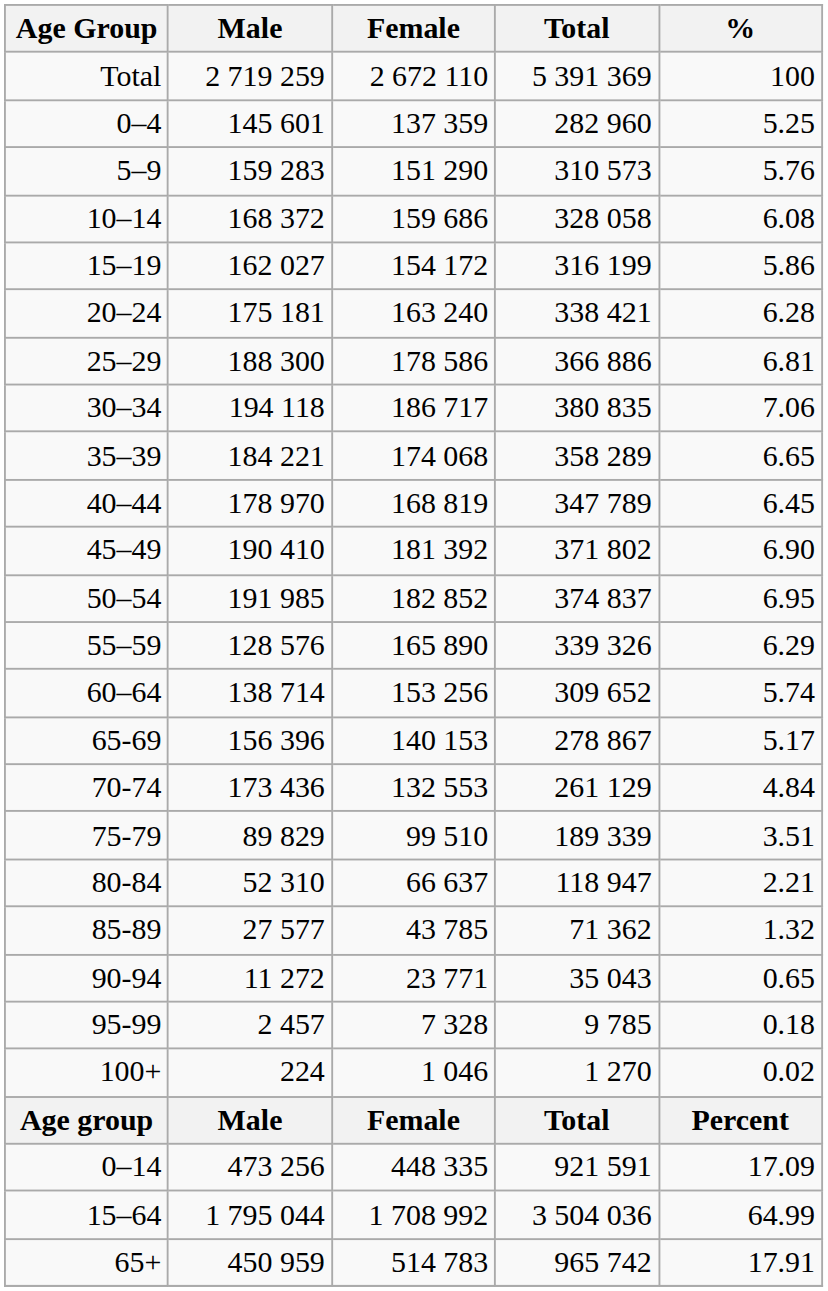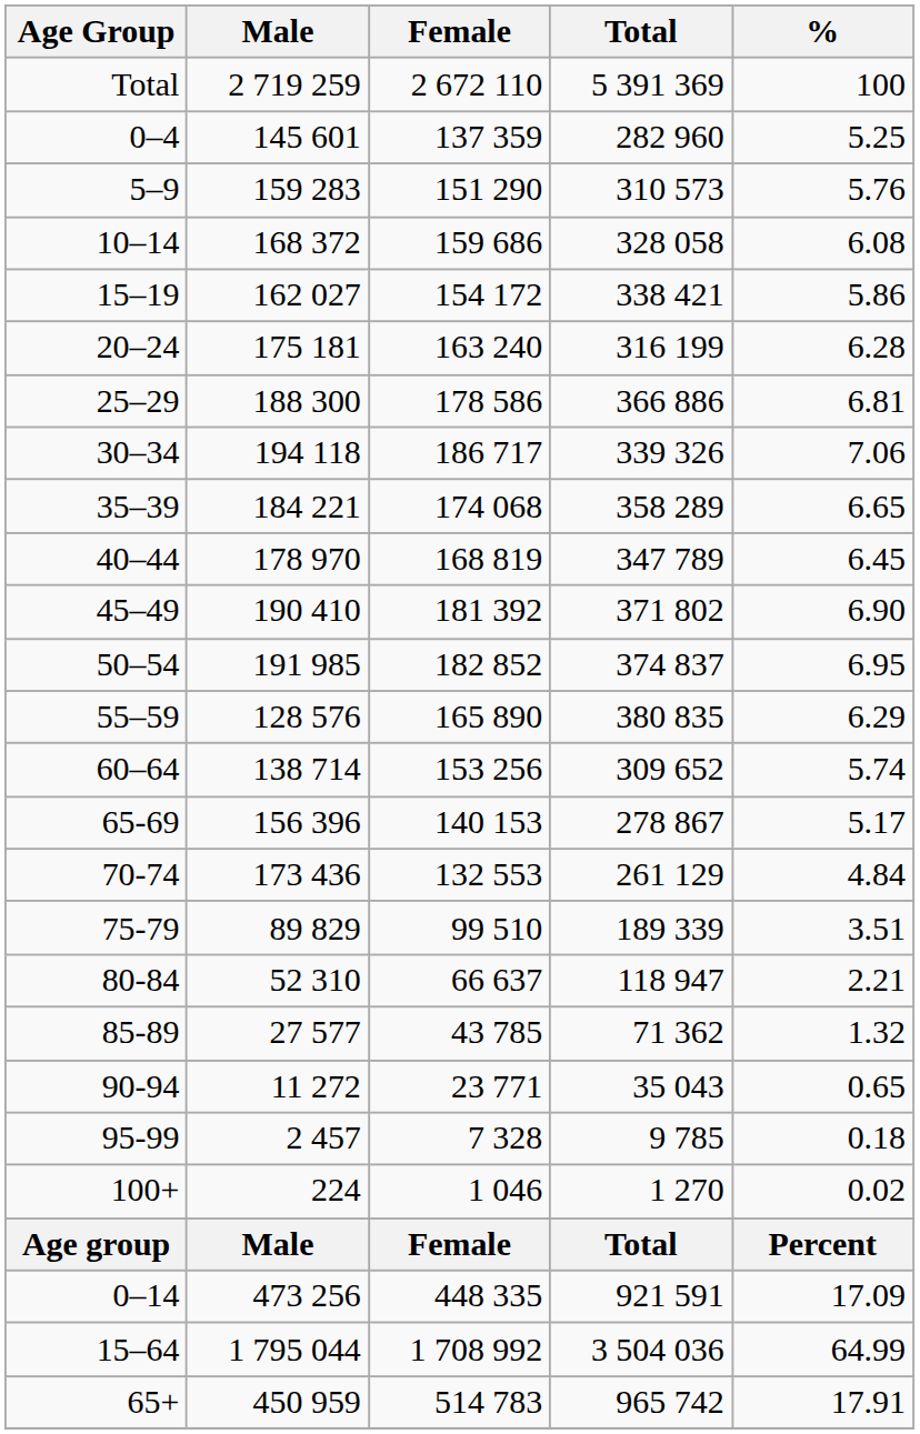15–19 | Total: 316 199 -> 338 421
20–24 | Total: 338 421 -> 316 199
30–34 | Total: 380 835 -> 339 326
55–59 | Total: 339 326 -> 380 835
